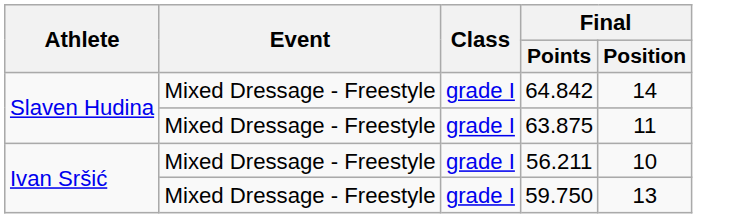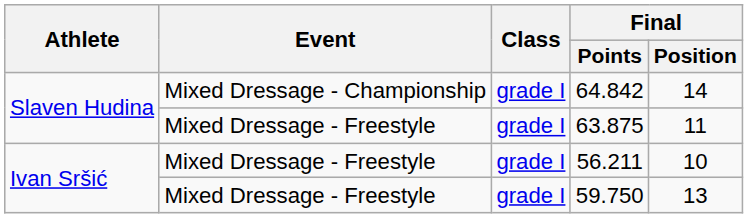64.842 | Event: Mixed Dressage - Freestyle -> Mixed Dressage - Championship
